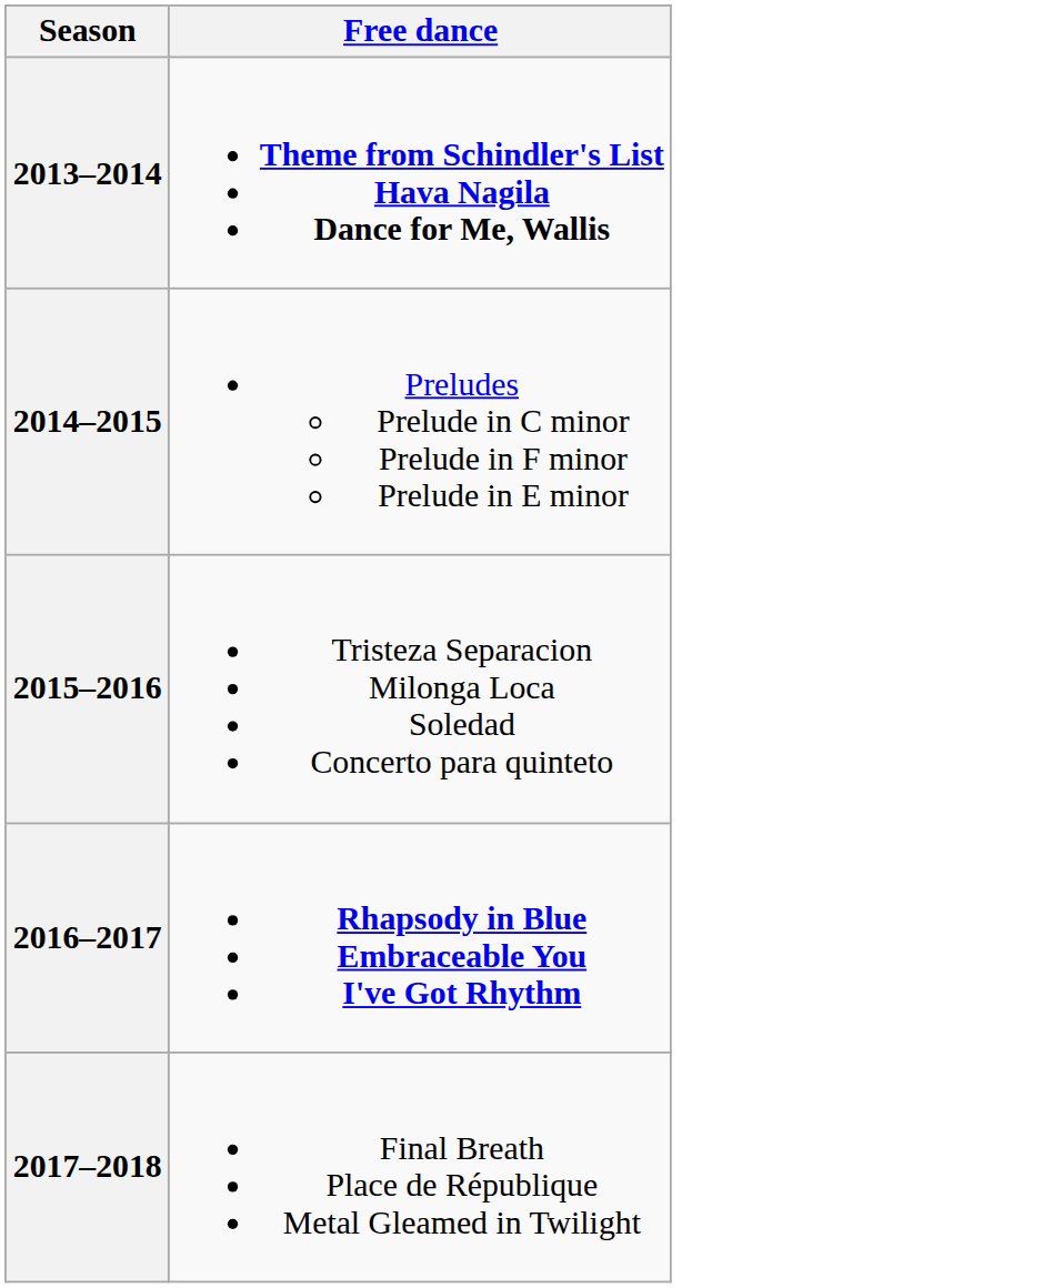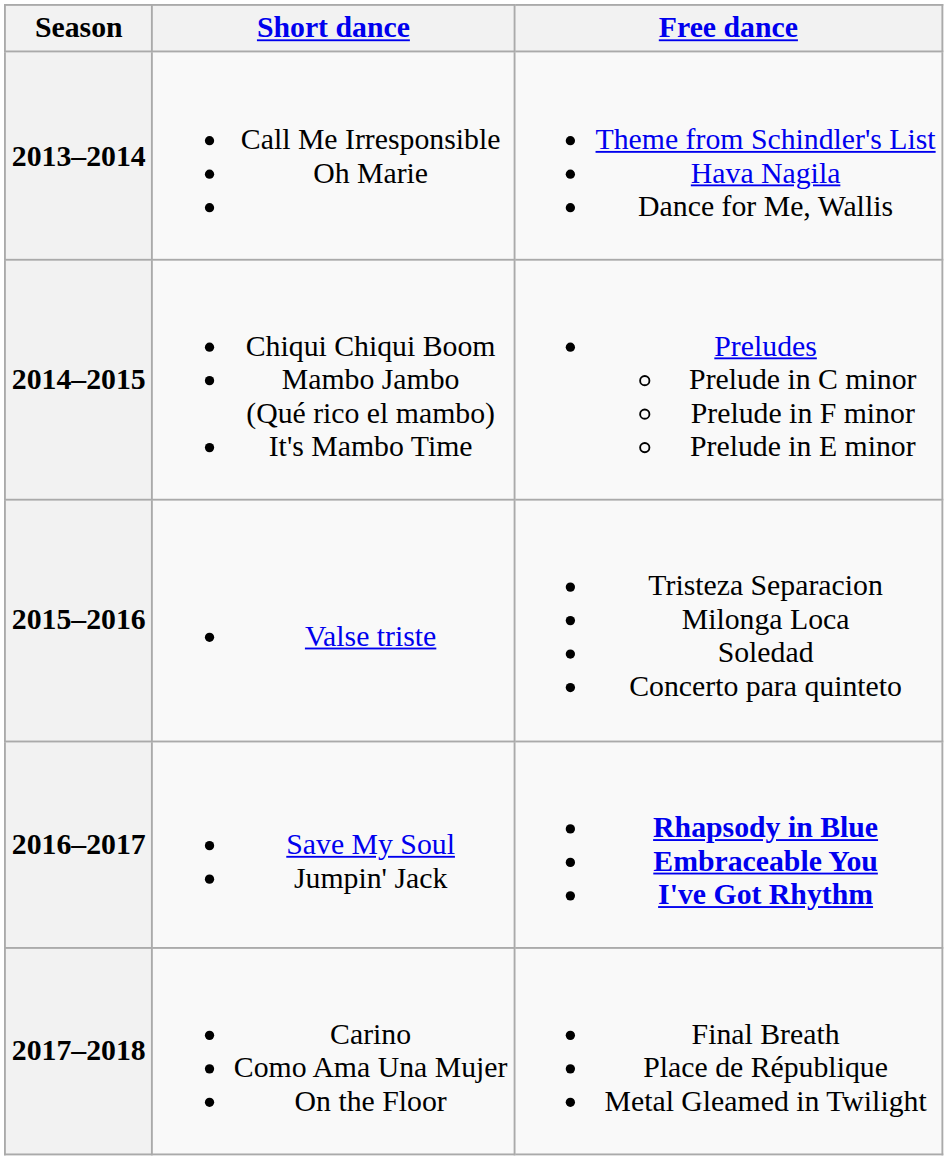+ column: Short dance | Call Me Irresponsible Oh Marie | Chiqui Chiqui Boom Mambo Jambo (Qué rico el mambo) It's Mambo Time | Valse triste | Save My Soul Jumpin' Jack | Carino Como Ama Una Mujer On the Floor
2013–2014 | Free dance: bold -> normal
